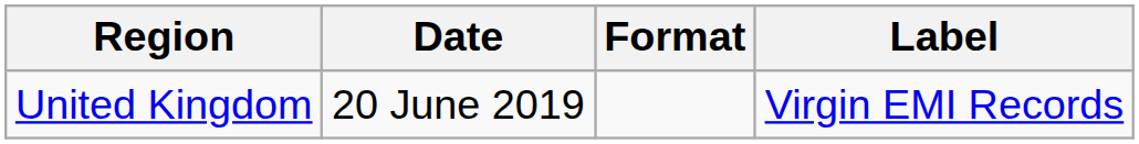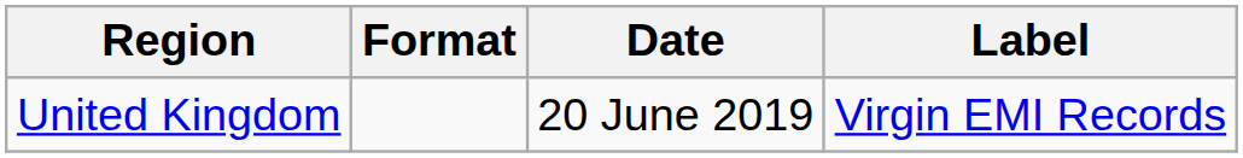columns swapped: Date <-> Format
